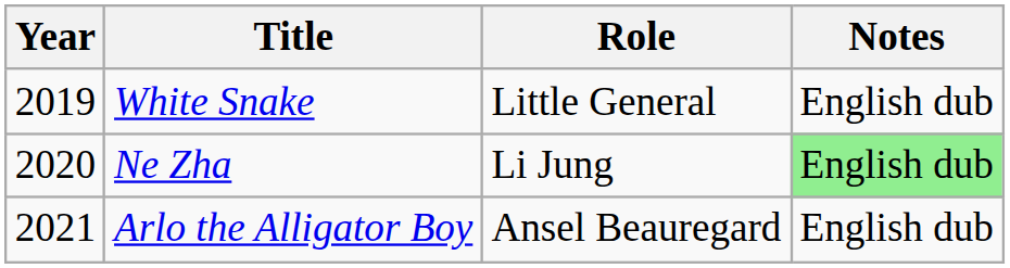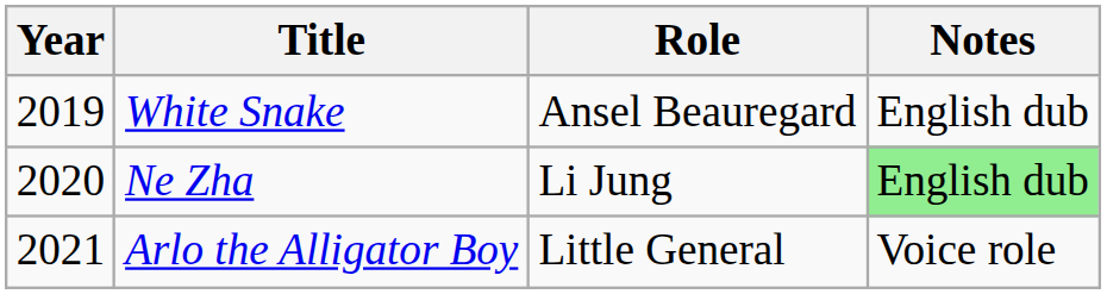White Snake | Role: Little General -> Ansel Beauregard
Arlo the Alligator Boy | Role: Ansel Beauregard -> Little General
Arlo the Alligator Boy | Notes: English dub -> Voice role
